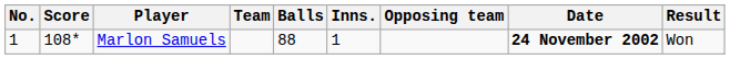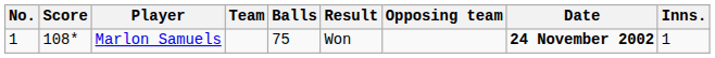columns swapped: Inns. <-> Result
Marlon Samuels | Balls: 88 -> 75
